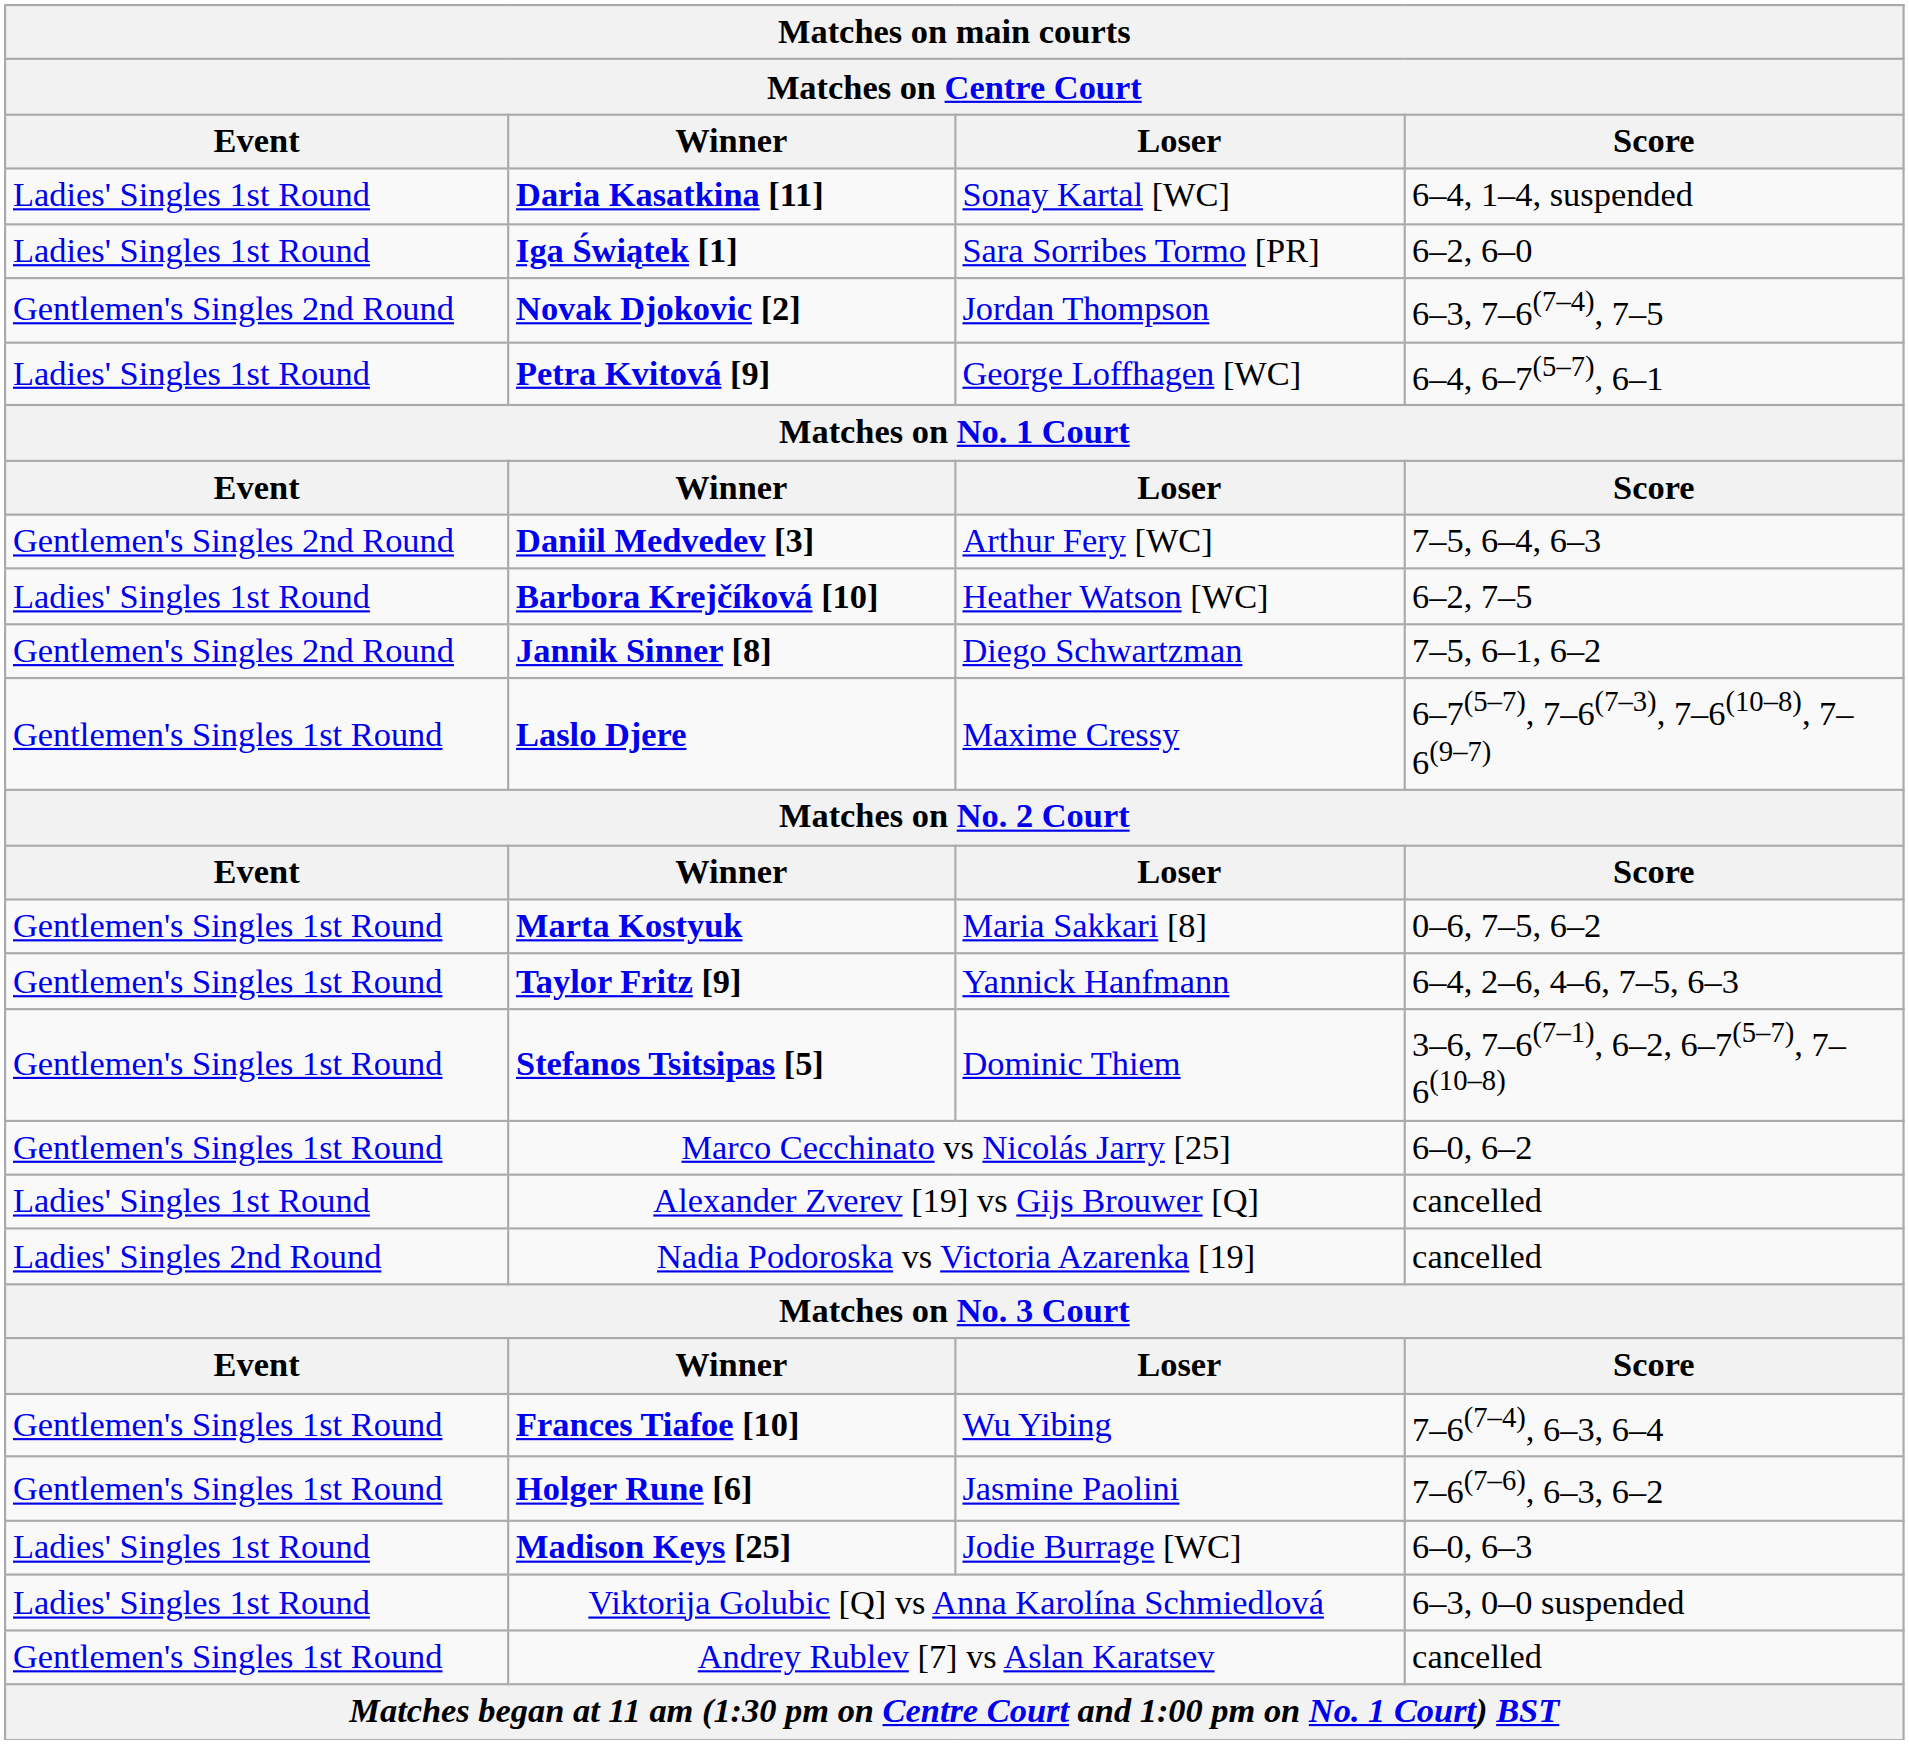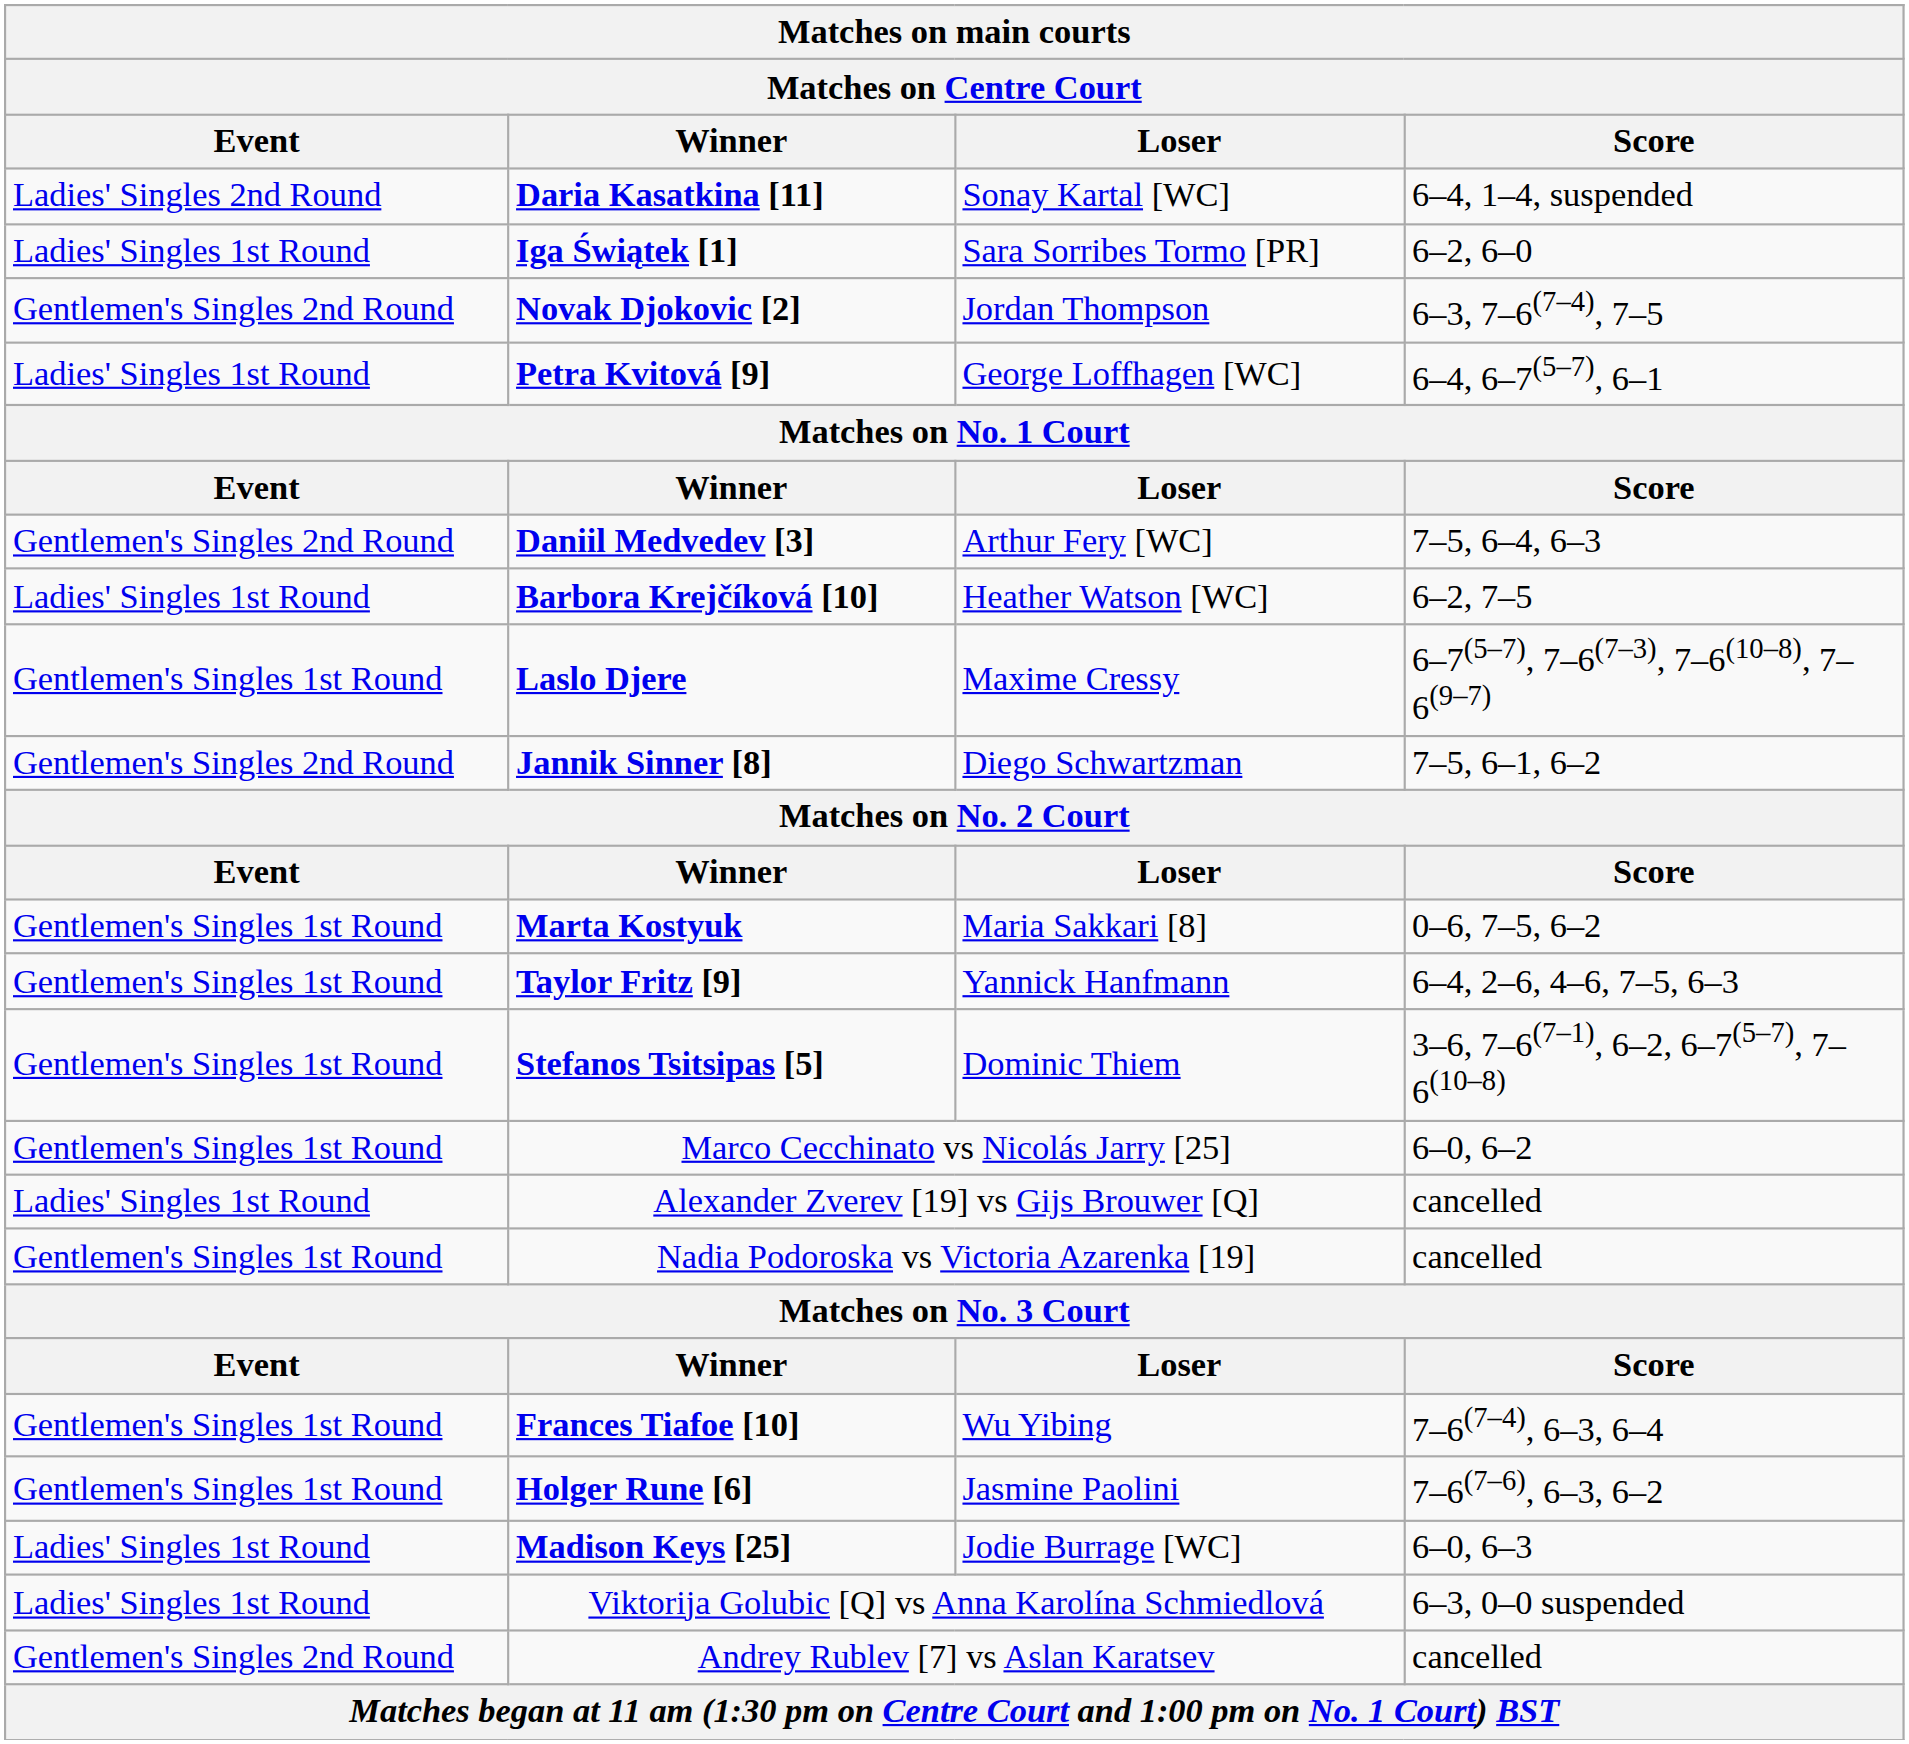Daria Kasatkina [11] | Event: Ladies' Singles 1st Round -> Ladies' Singles 2nd Round
rows swapped: Jannik Sinner [8] <-> Laslo Djere
Nadia Podoroska vs Victoria Azarenka [19] | Event: Ladies' Singles 2nd Round -> Gentlemen's Singles 1st Round
Andrey Rublev [7] vs Aslan Karatsev | Event: Gentlemen's Singles 1st Round -> Gentlemen's Singles 2nd Round
